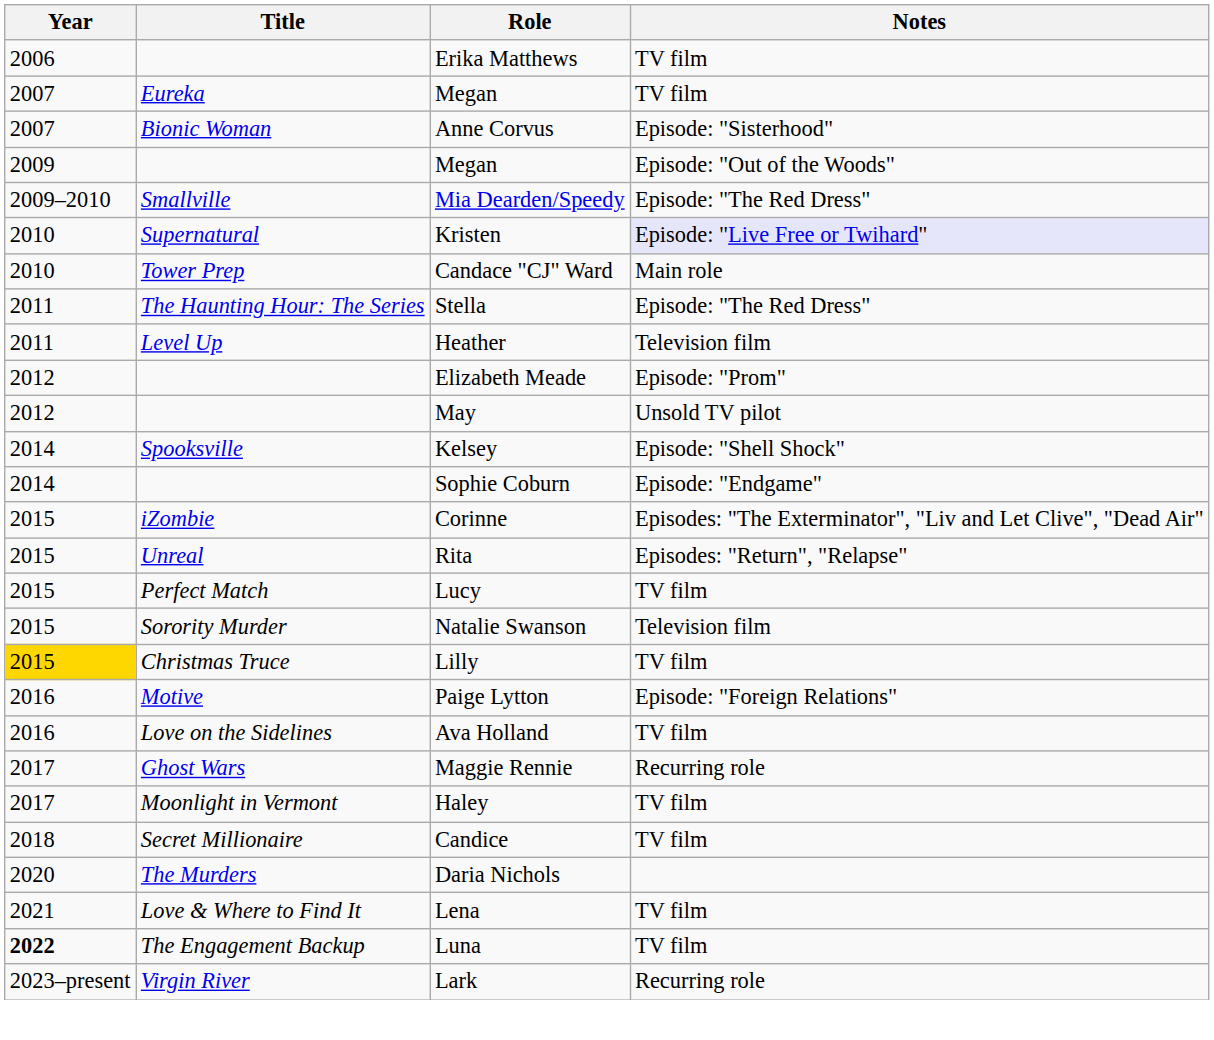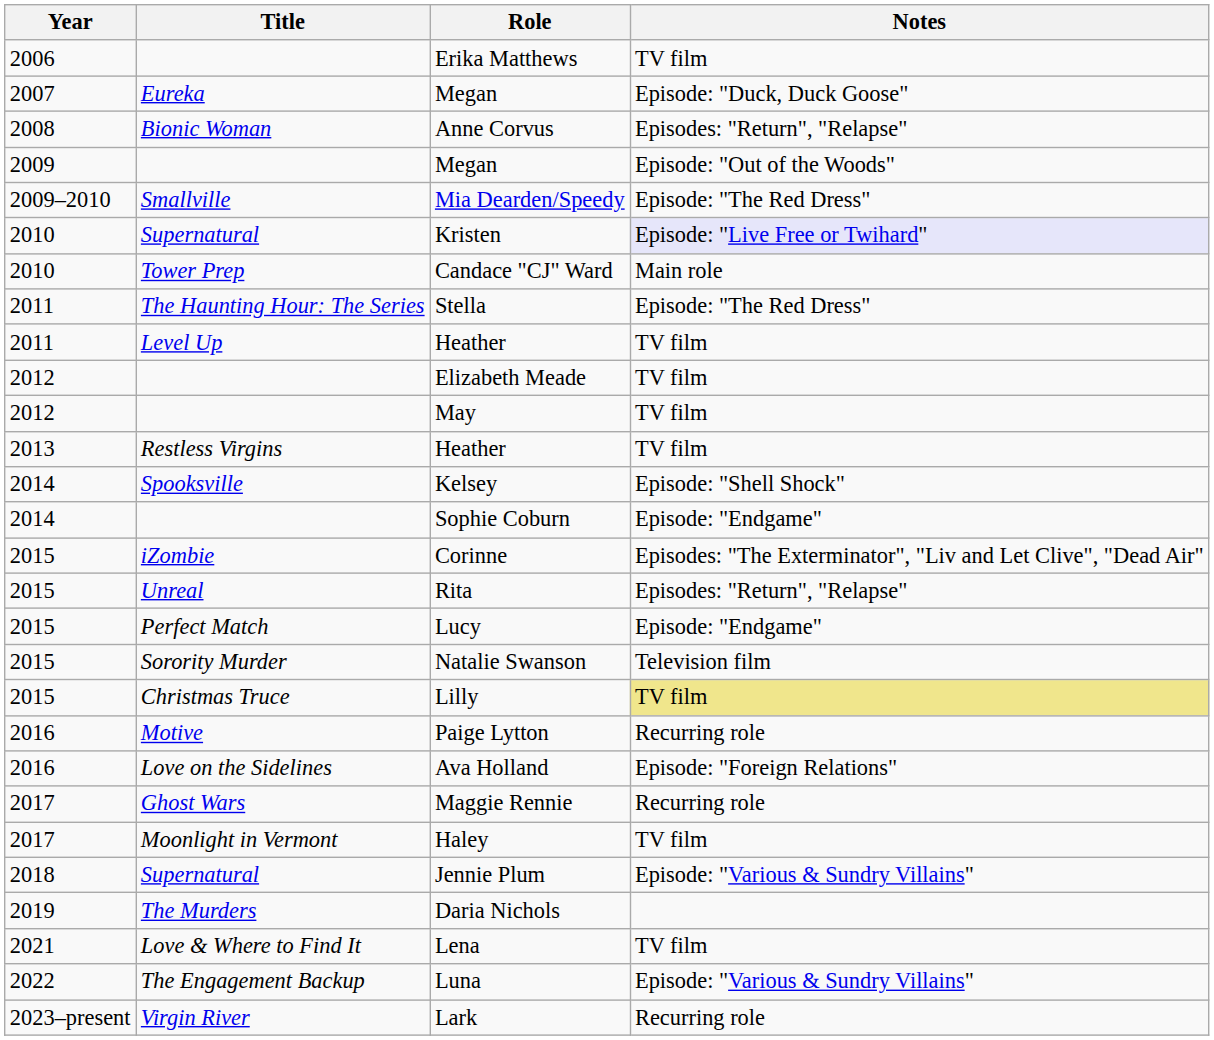Eureka / Megan | Notes: TV film -> Episode: "Duck, Duck Goose"
Anne Corvus | Year: 2007 -> 2008
Anne Corvus | Notes: Episode: "Sisterhood" -> Episodes: "Return", "Relapse"
Level Up / Heather | Notes: Television film -> TV film
Elizabeth Meade | Notes: Episode: "Prom" -> TV film
May | Notes: Unsold TV pilot -> TV film
+ row: 2013 | Restless Virgins | Heather | TV film
Lucy | Notes: TV film -> Episode: "Endgame"
Lilly | Year: gold background -> no background
Lilly | Notes: no background -> khaki background
Paige Lytton | Notes: Episode: "Foreign Relations" -> Recurring role
Ava Holland | Notes: TV film -> Episode: "Foreign Relations"
- row: 2018 | Secret Millionaire | Candice | TV film
+ row: 2018 | Supernatural | Jennie Plum | Episode: "Various & Sundry Villains"
Daria Nichols | Year: 2020 -> 2019
Luna | Year: bold -> normal
Luna | Notes: TV film -> Episode: "Various & Sundry Villains"
